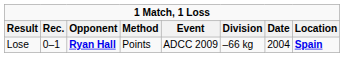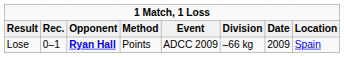Lose | Date: 2004 -> 2009
Lose | Location: bold -> normal
